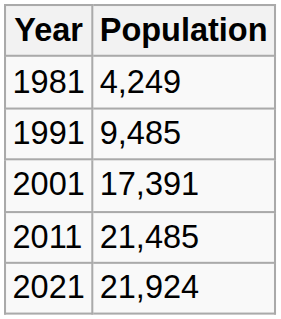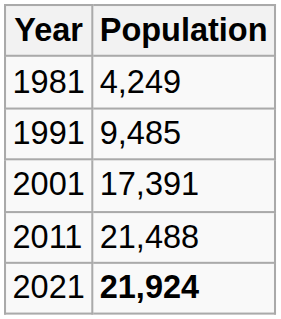2011 | Population: 21,485 -> 21,488
2021 | Population: normal -> bold
